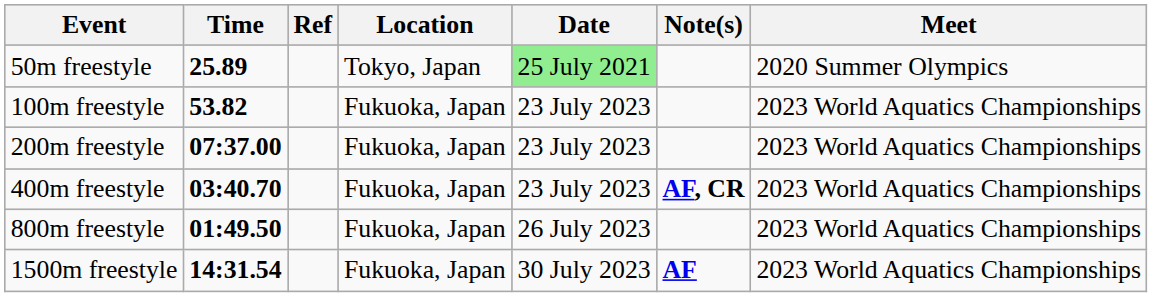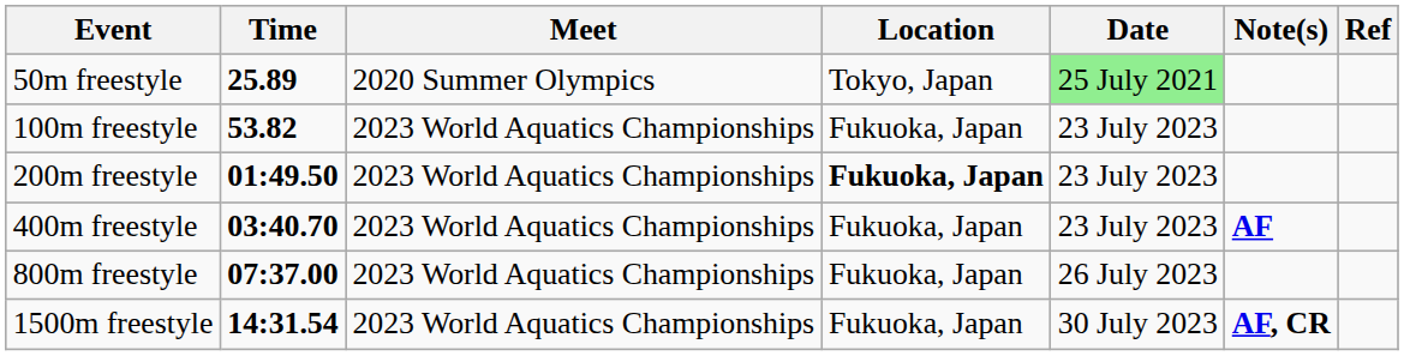columns swapped: Meet <-> Ref
200m freestyle | Time: 07:37.00 -> 01:49.50
200m freestyle | Location: normal -> bold
400m freestyle | Note(s): AF, CR -> AF
800m freestyle | Time: 01:49.50 -> 07:37.00
1500m freestyle | Note(s): AF -> AF, CR
